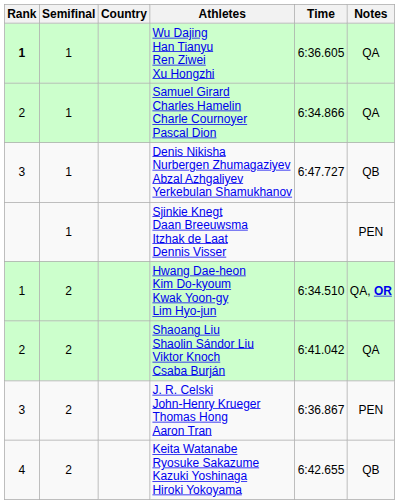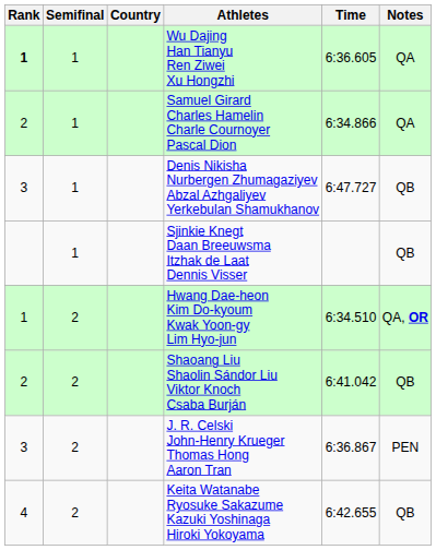Sjinkie Knegt Daan Breeuwsma Itzhak de Laat Dennis Visser | Notes: PEN -> QB
Shaoang Liu Shaolin Sándor Liu Viktor Knoch Csaba Burján | Notes: QA -> QB
